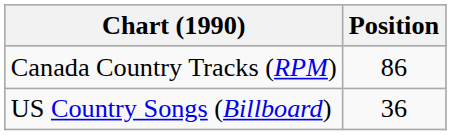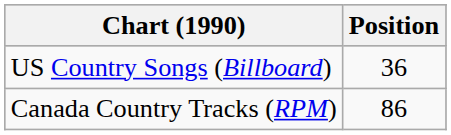rows swapped: Canada Country Tracks (RPM) <-> US Country Songs (Billboard)
